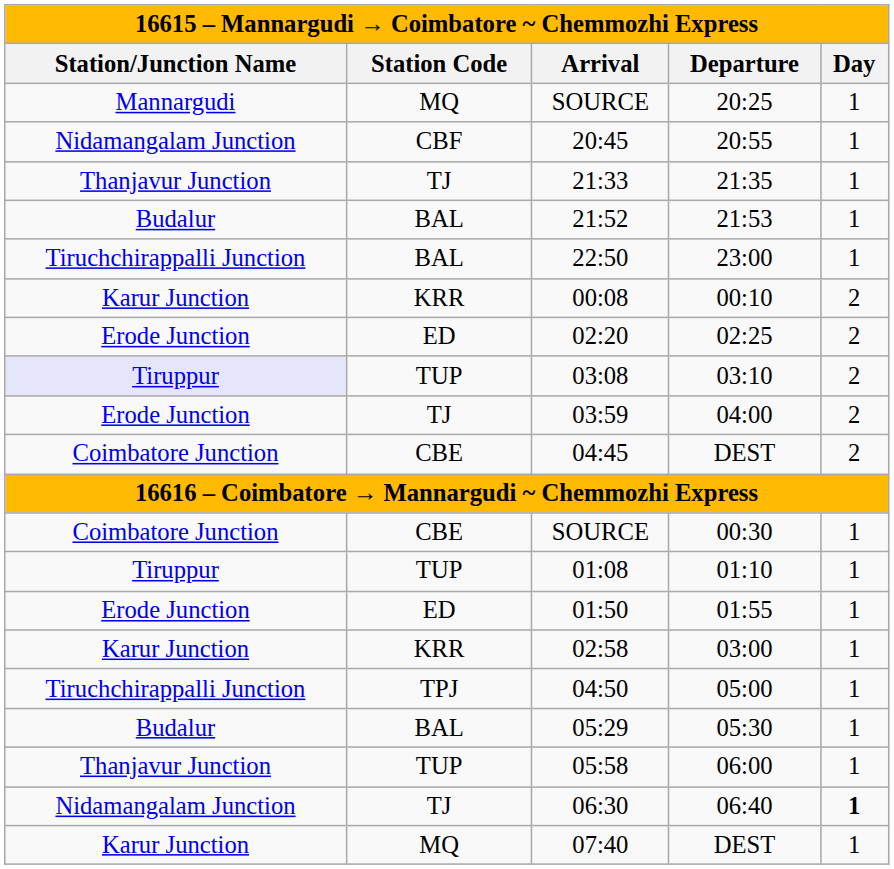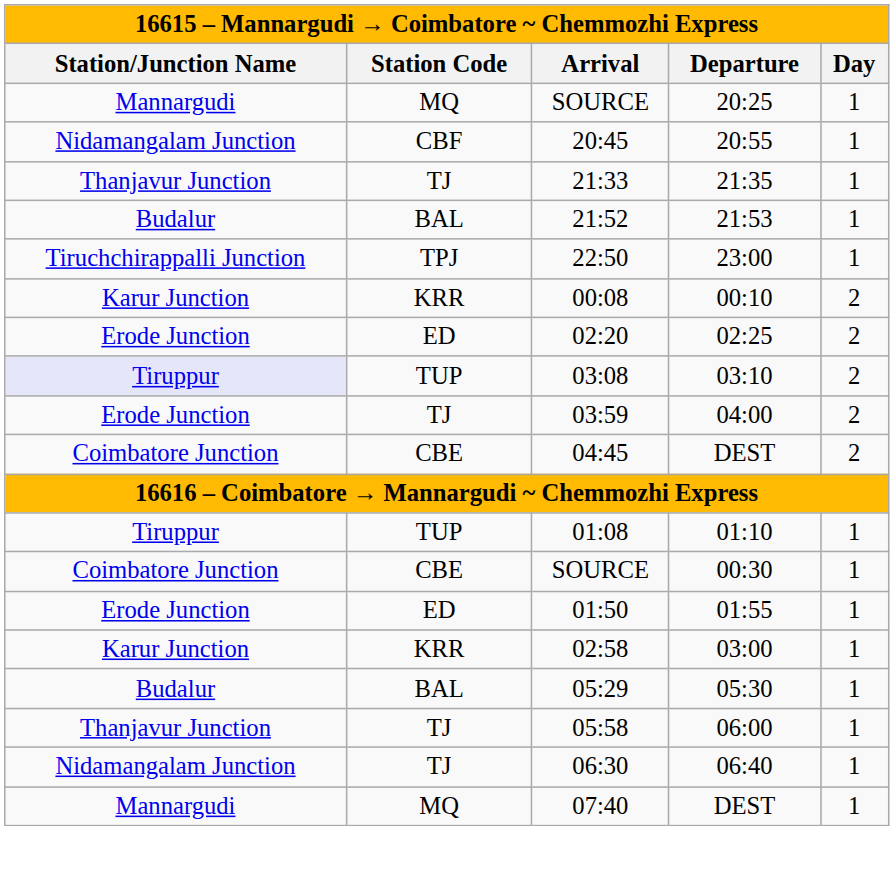22:50 | Station Code: BAL -> TPJ
rows swapped: SOURCE / 00:30 <-> 01:08
- row: Tiruchchirappalli Junction | TPJ | 04:50 | 05:00 | 1
05:58 | Station Code: TUP -> TJ
06:30 | Day: bold -> normal
07:40 | Station/Junction Name: Karur Junction -> Mannargudi
